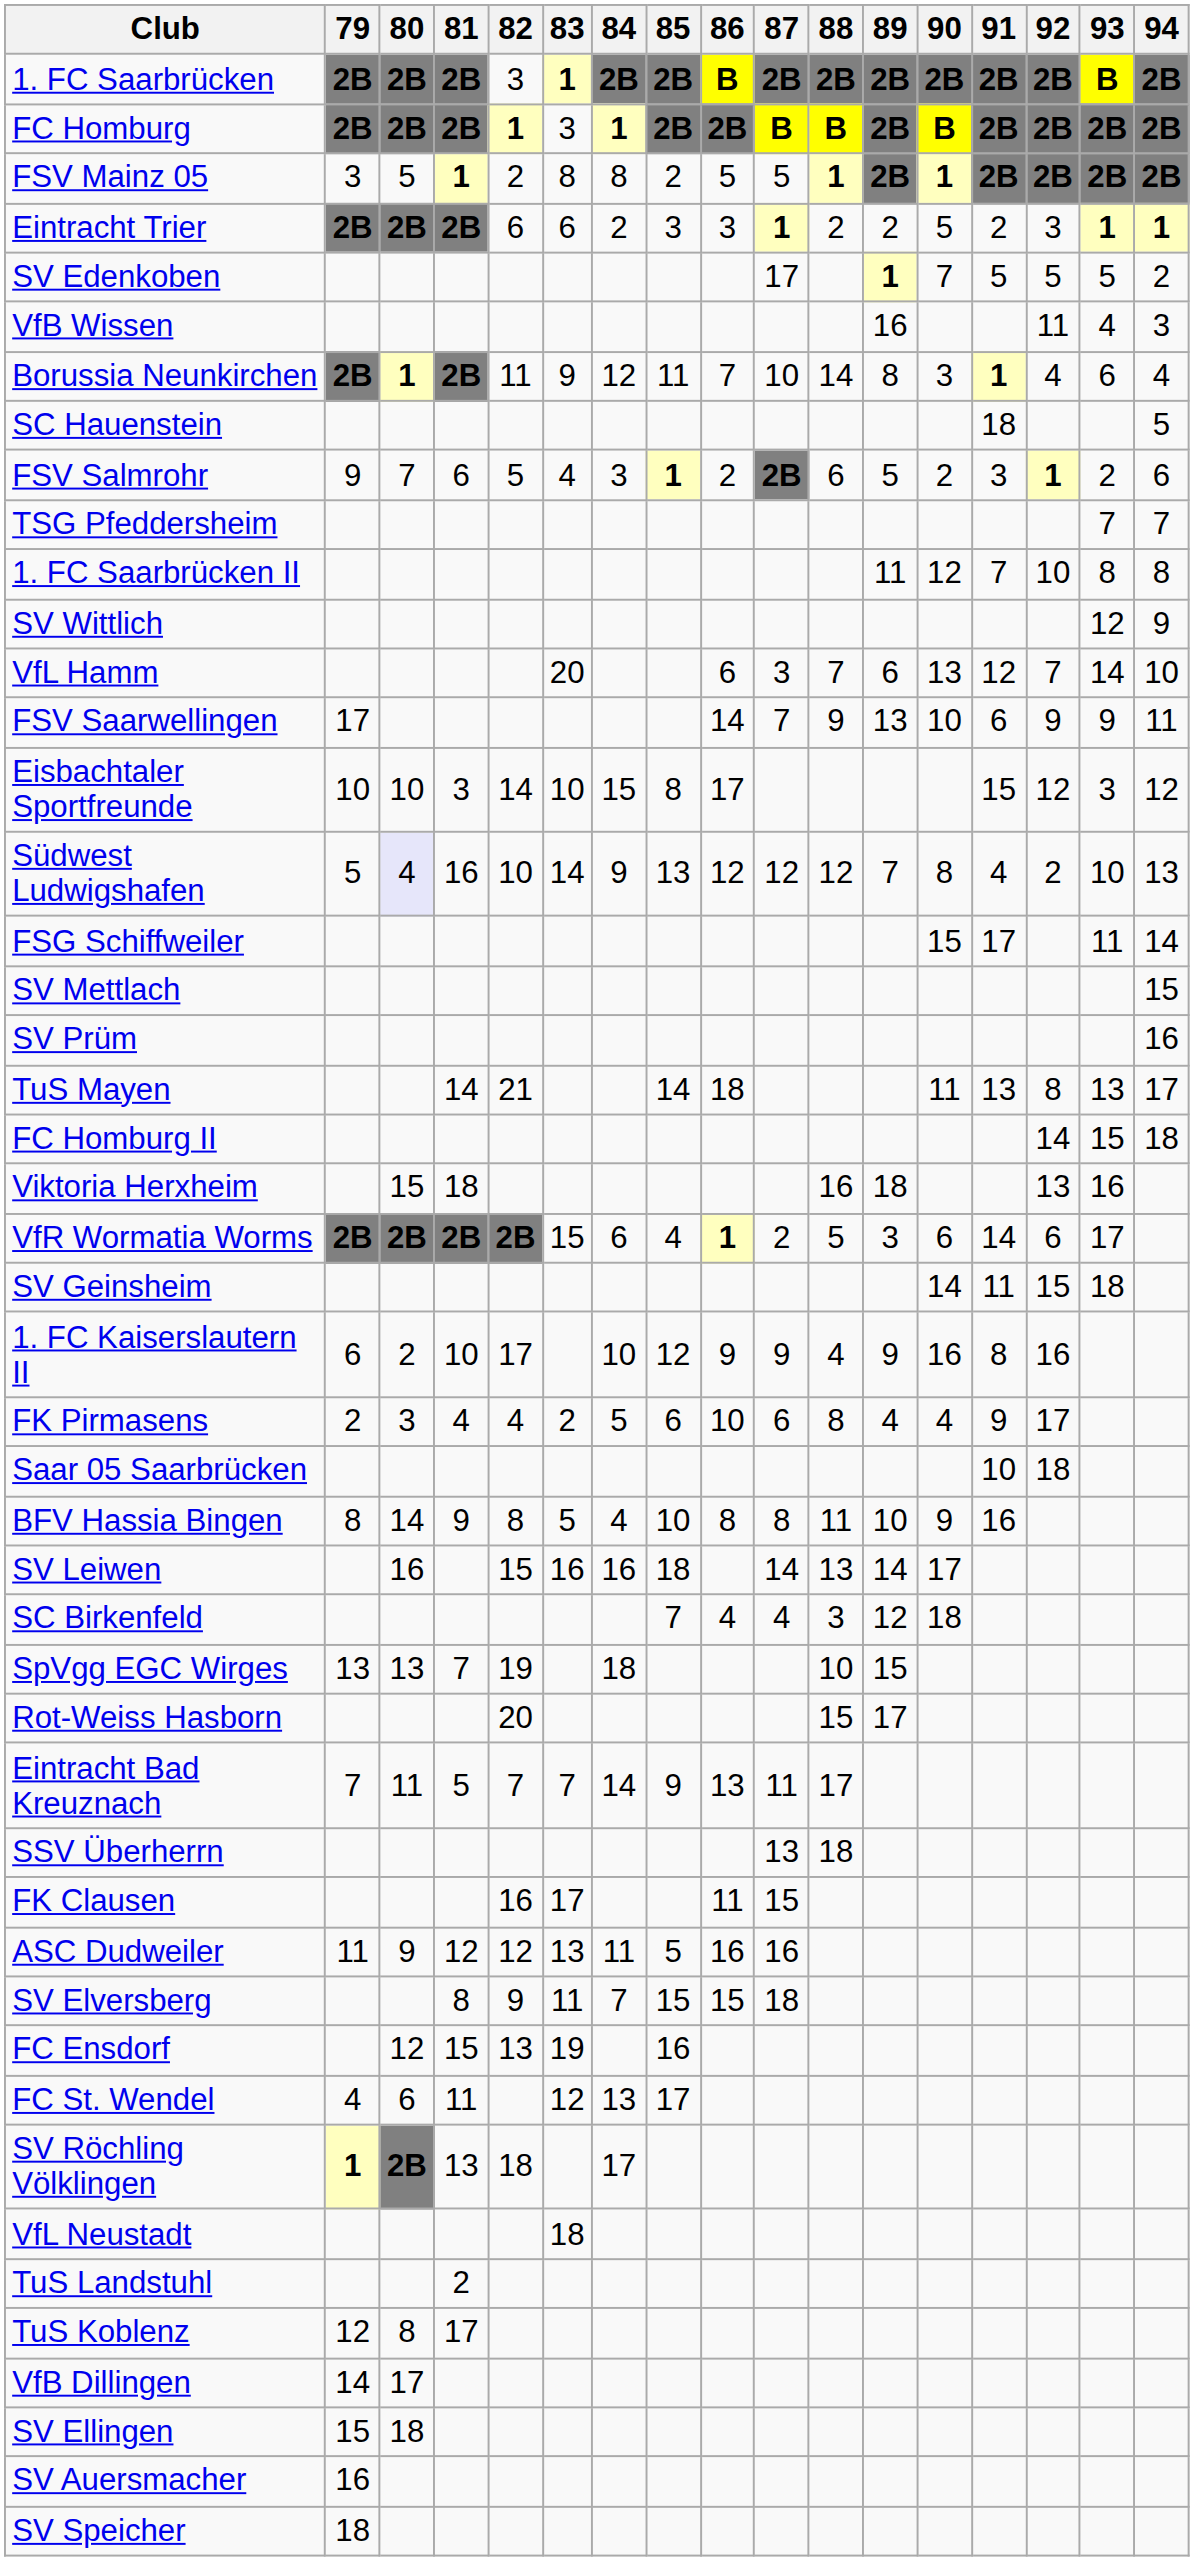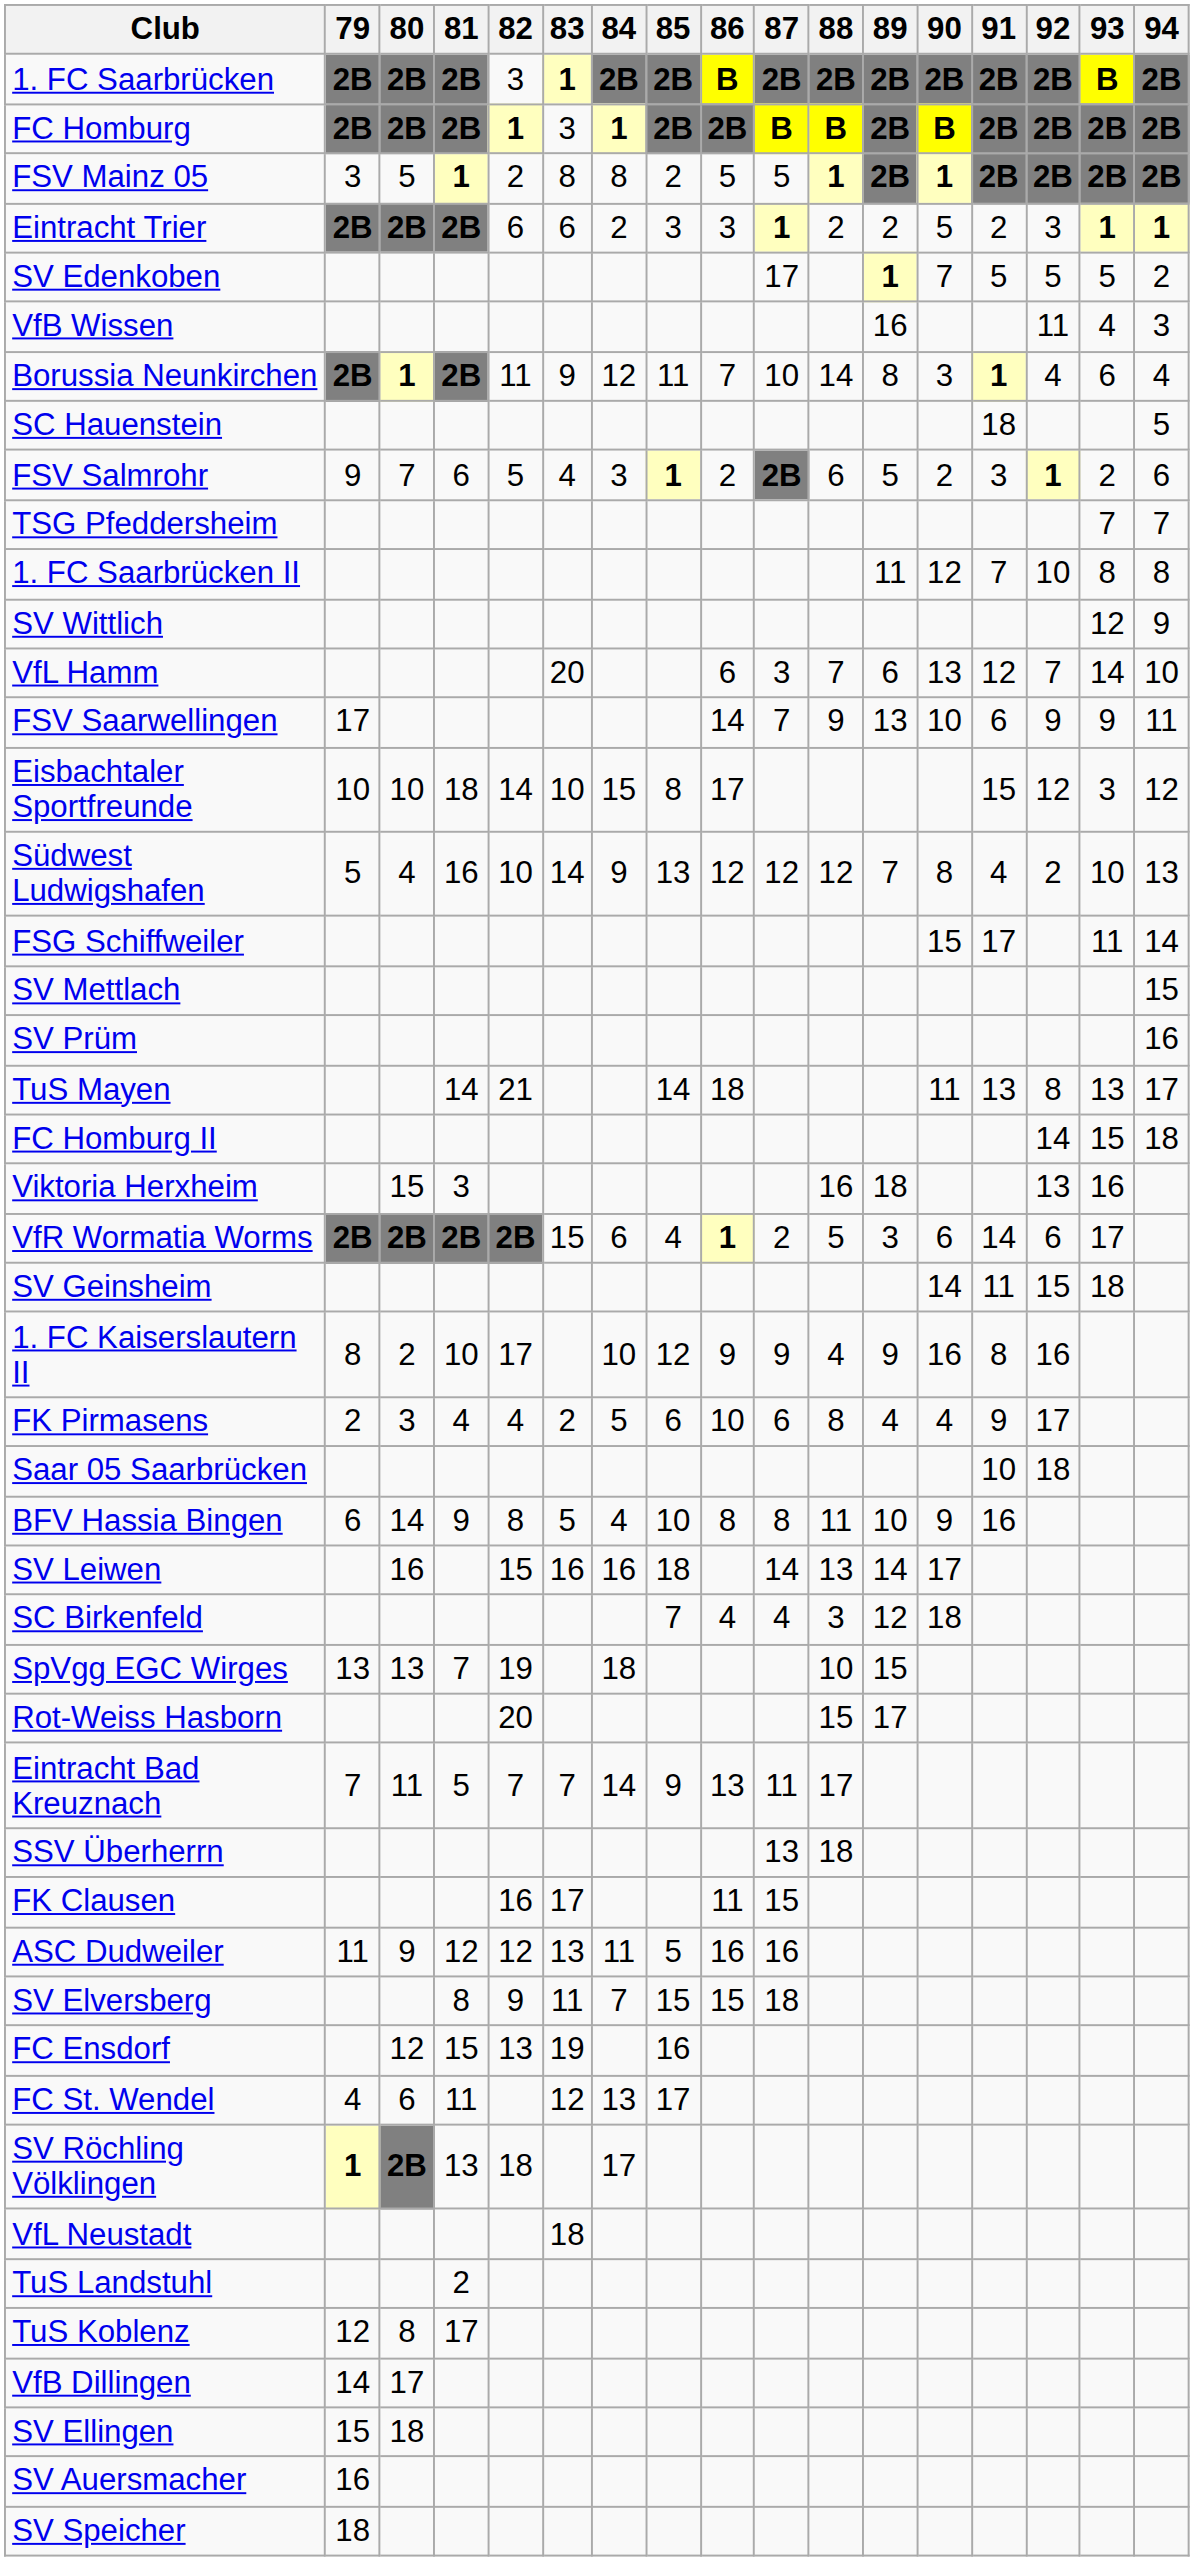Eisbachtaler Sportfreunde | 81: 3 -> 18
Südwest Ludwigshafen | 80: lavender background -> no background
Viktoria Herxheim | 81: 18 -> 3
1. FC Kaiserslautern II | 79: 6 -> 8
BFV Hassia Bingen | 79: 8 -> 6
